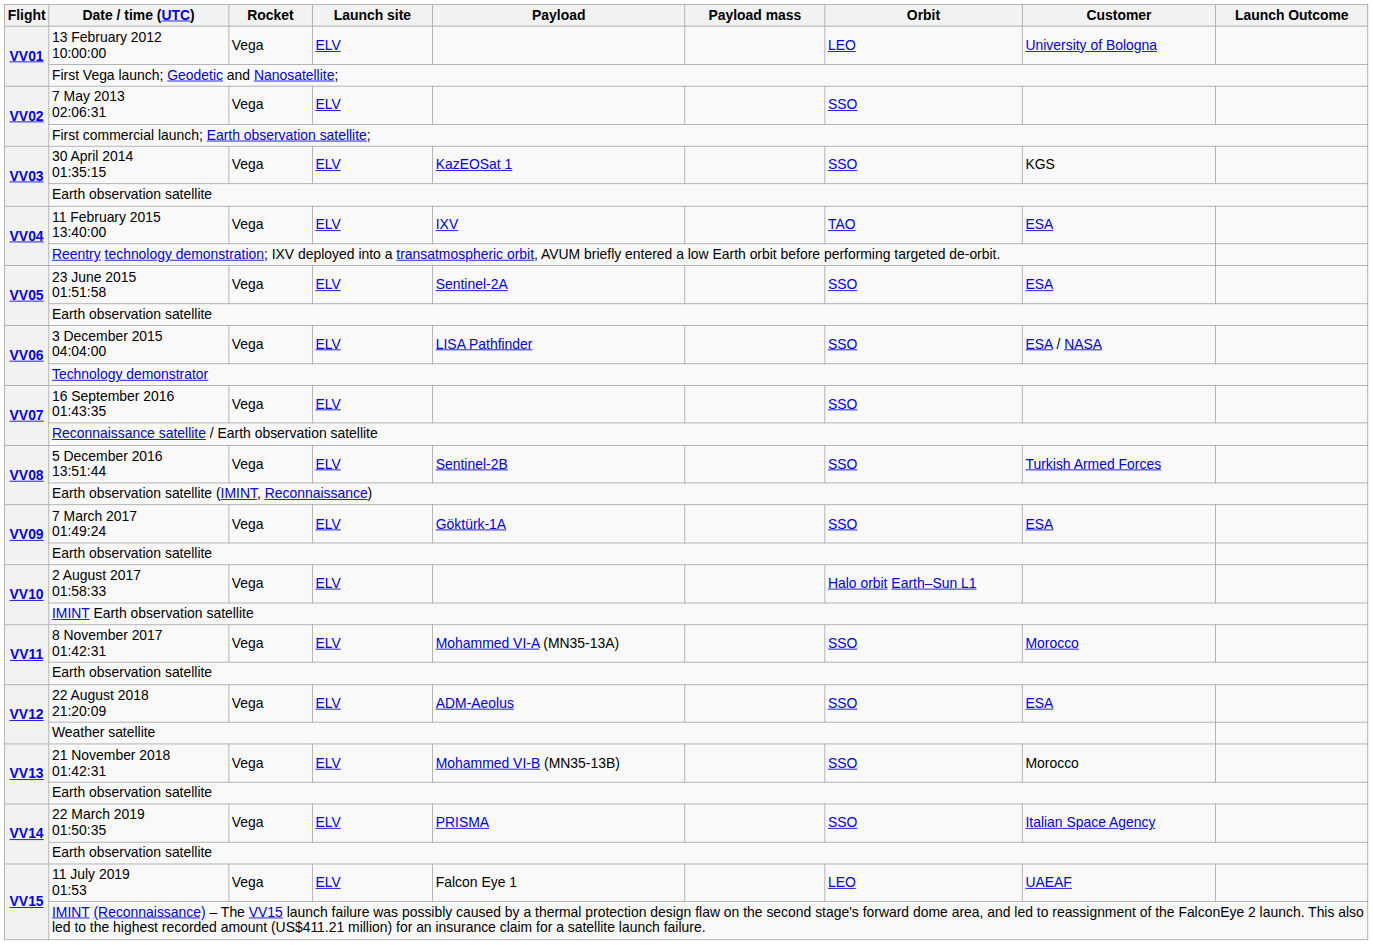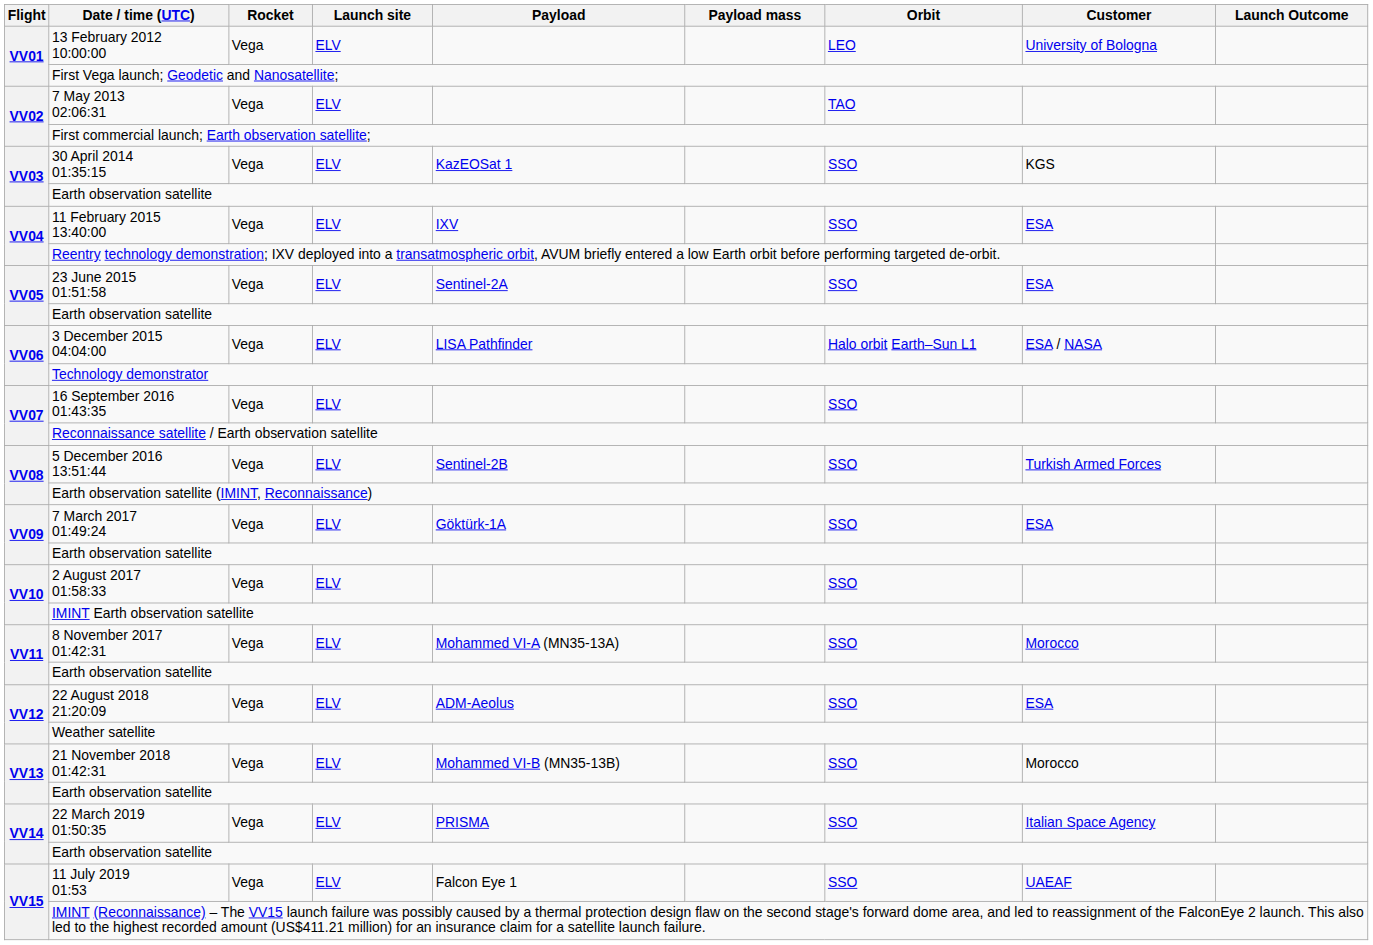7 May 2013 02:06:31 | Orbit: SSO -> TAO
11 February 2015 13:40:00 | Orbit: TAO -> SSO
3 December 2015 04:04:00 | Orbit: SSO -> Halo orbit Earth–Sun L1
2 August 2017 01:58:33 | Orbit: Halo orbit Earth–Sun L1 -> SSO
11 July 2019 01:53 | Orbit: LEO -> SSO
